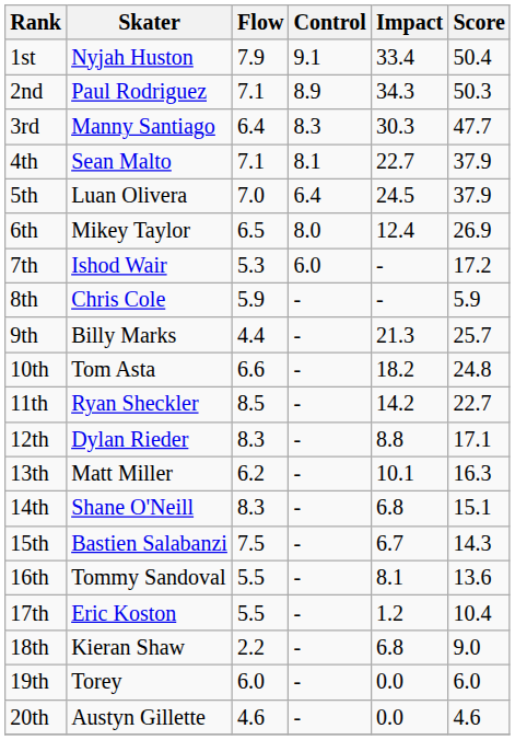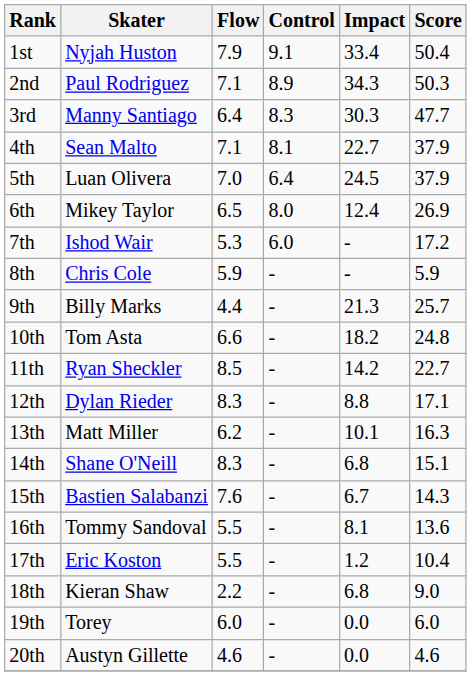15th | Flow: 7.5 -> 7.6
